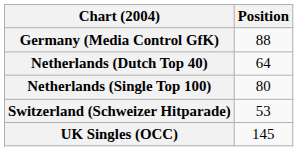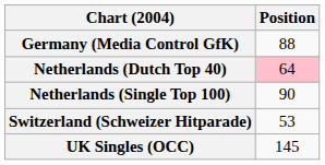Netherlands (Dutch Top 40) | Position: no background -> pink background
Netherlands (Single Top 100) | Position: 80 -> 90
